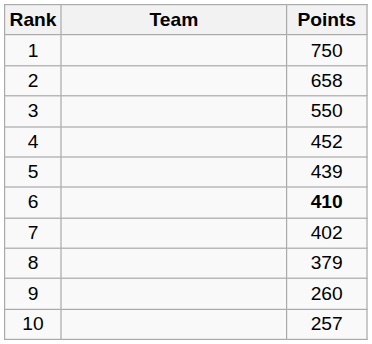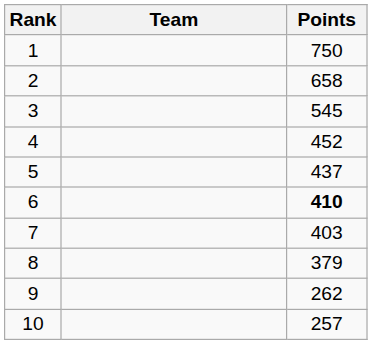3 | Points: 550 -> 545
5 | Points: 439 -> 437
7 | Points: 402 -> 403
9 | Points: 260 -> 262
